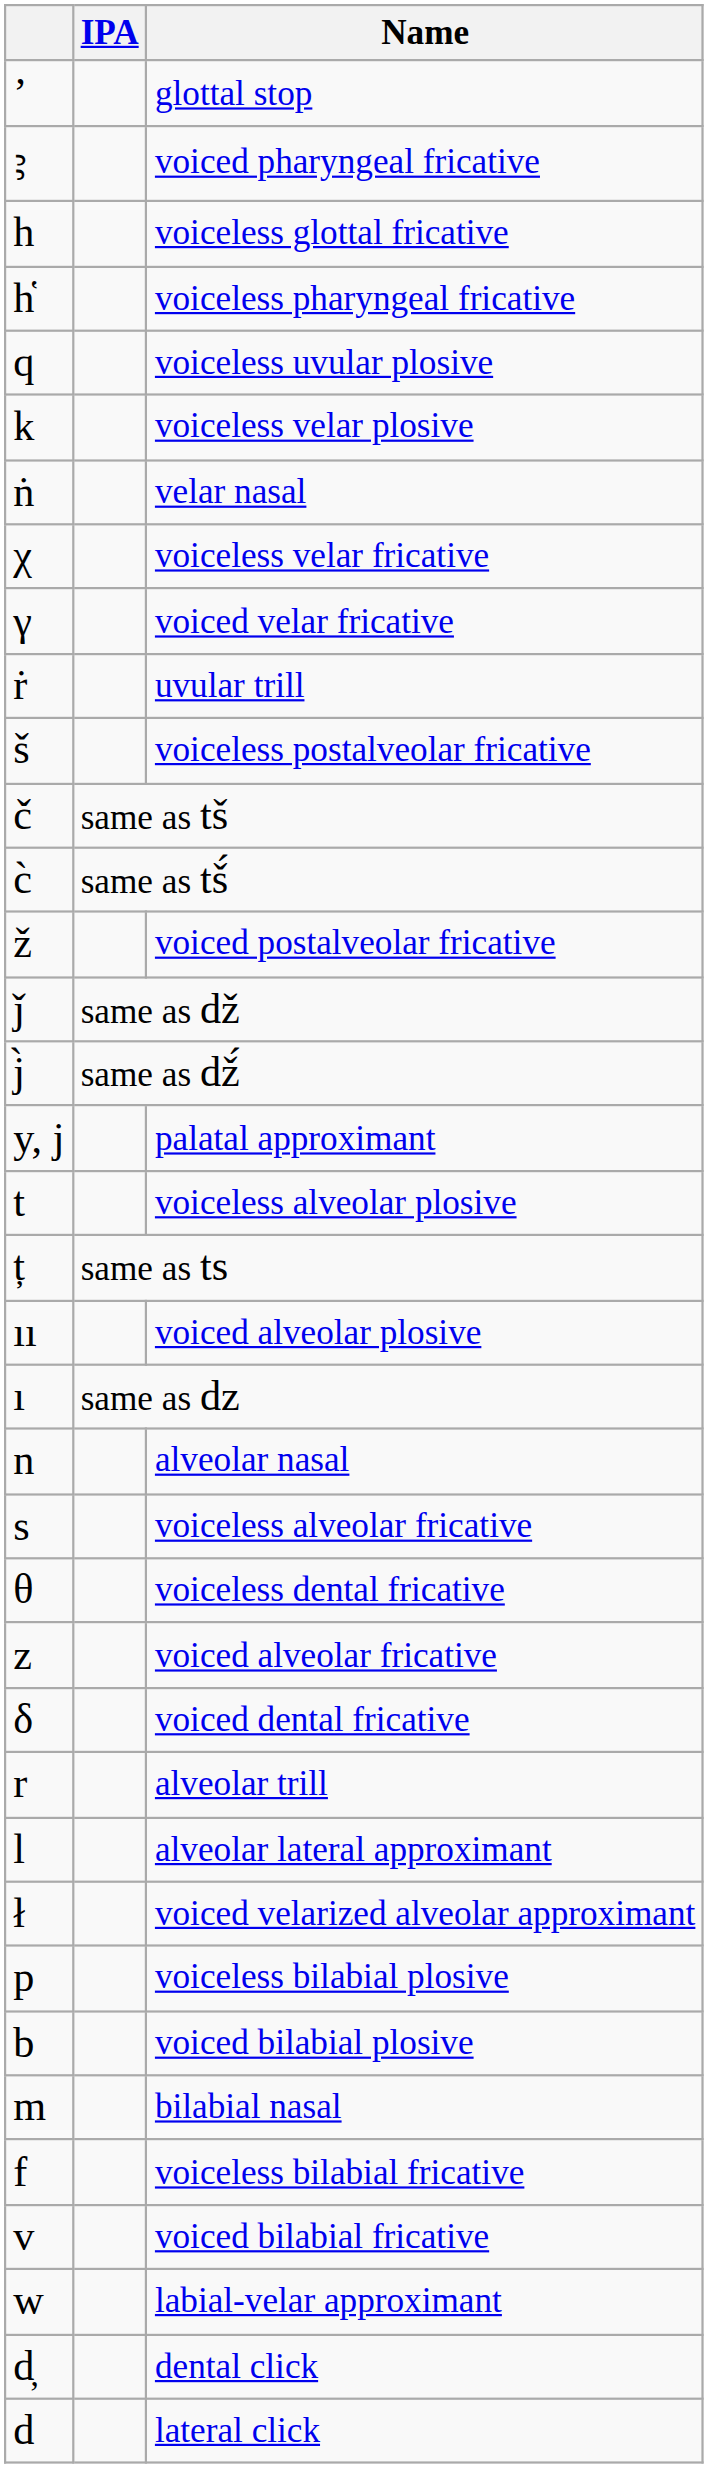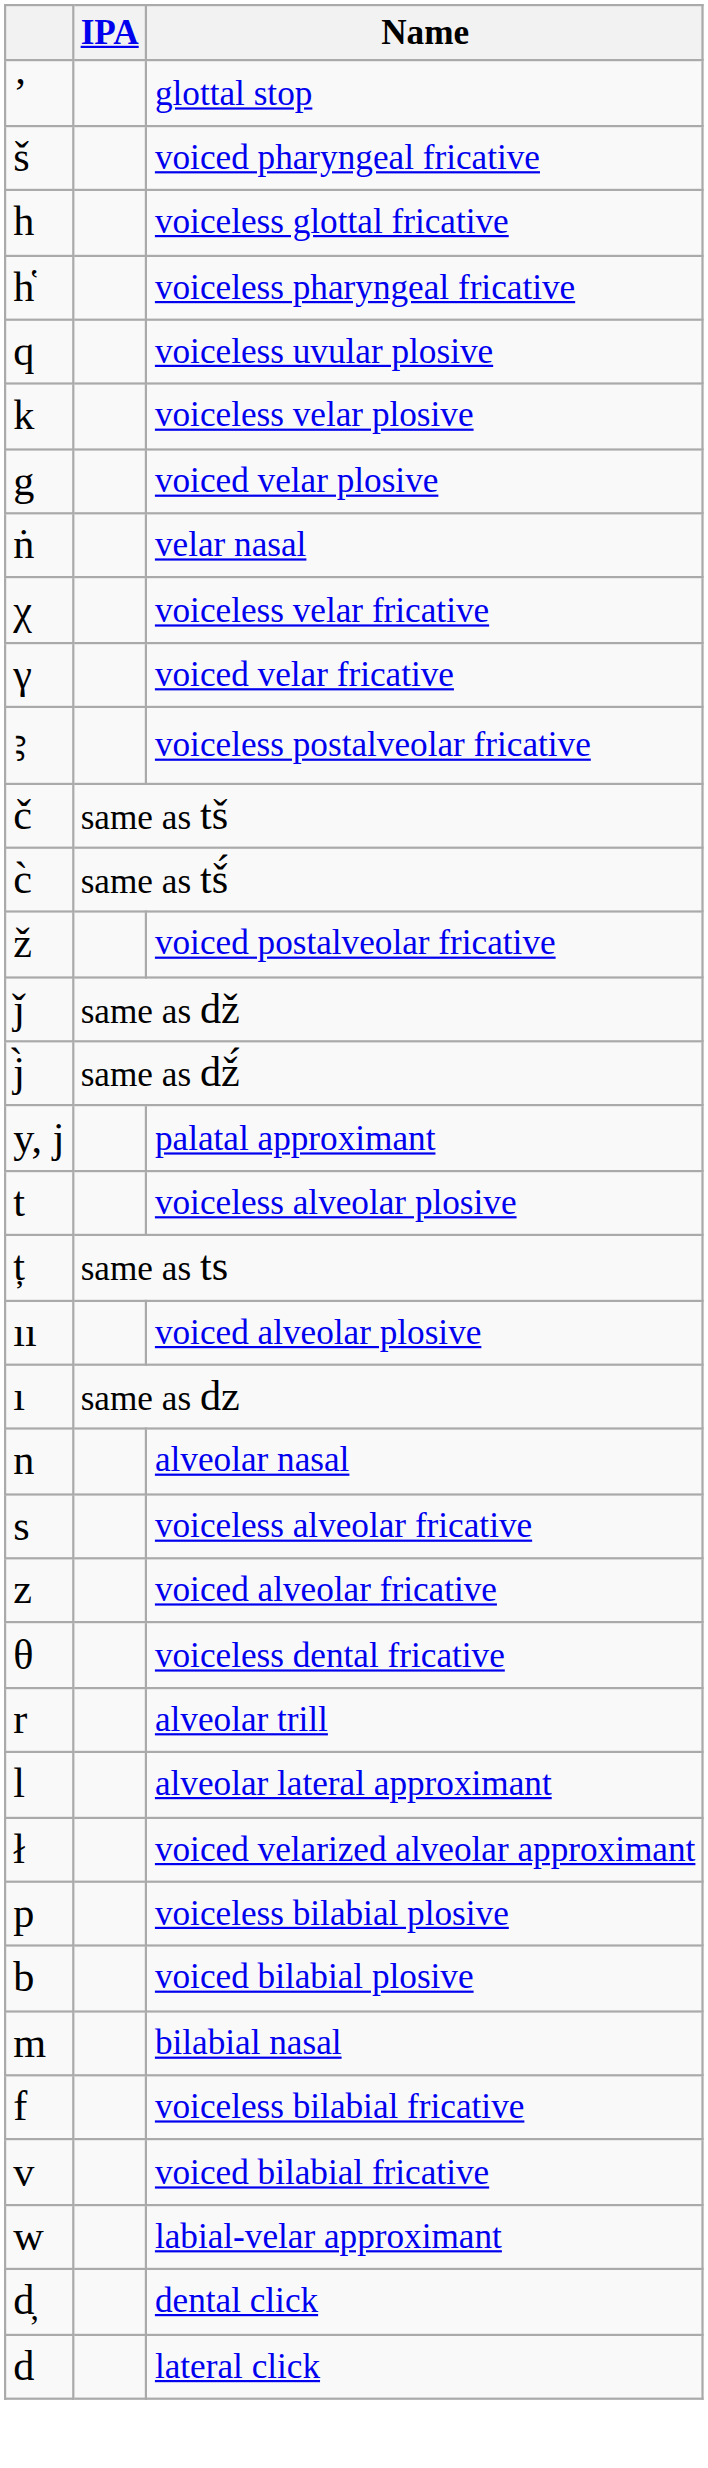voiced pharyngeal fricative | column 1: ꜣ -> š
+ row: g | voiced velar plosive
- row: ṙ | uvular trill
voiceless postalveolar fricative | column 1: š -> ꜣ
rows swapped: voiced alveolar fricative <-> voiceless dental fricative
- row: δ | voiced dental fricative
